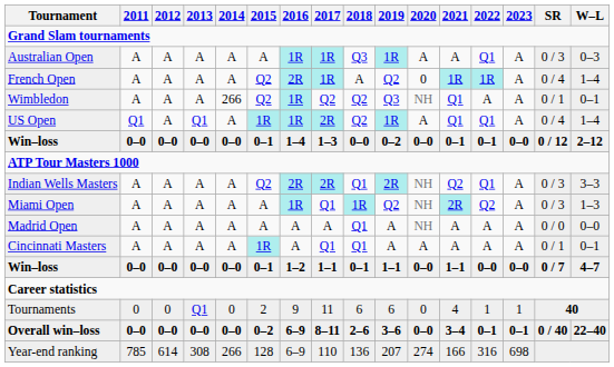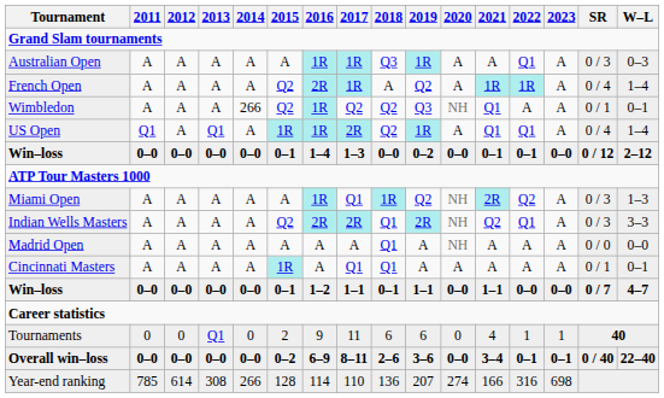French Open | 2020: 0 -> A
rows swapped: Indian Wells Masters <-> Miami Open
Year-end ranking | 2016: 6–9 -> 114
